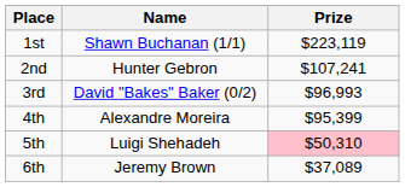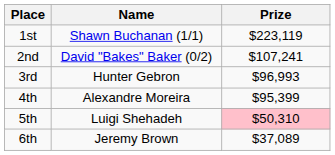2nd | Name: Hunter Gebron -> David "Bakes" Baker (0/2)
3rd | Name: David "Bakes" Baker (0/2) -> Hunter Gebron
